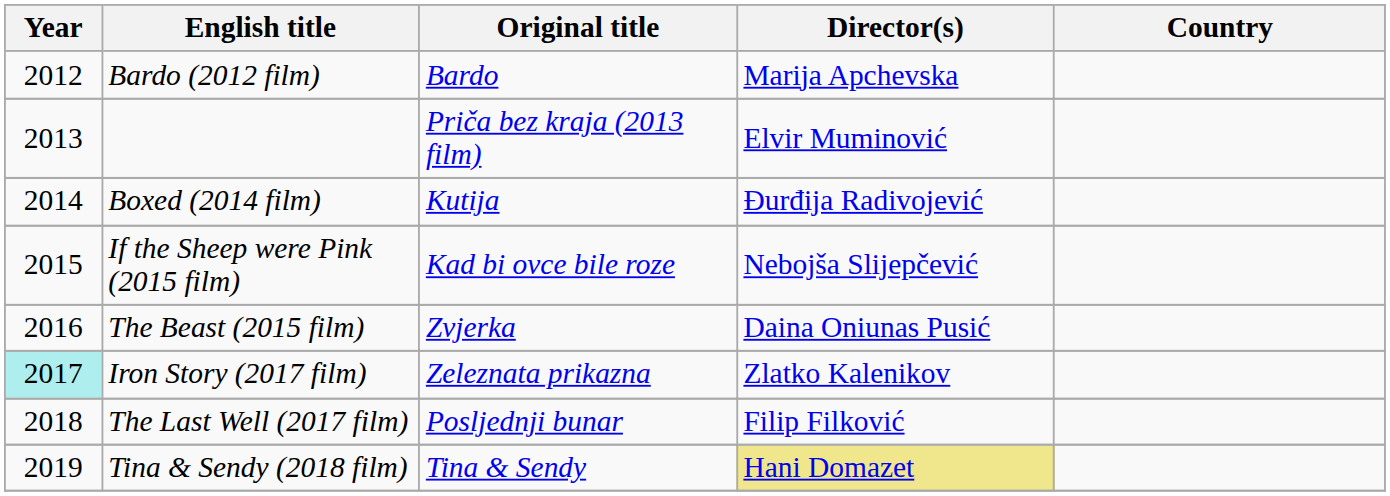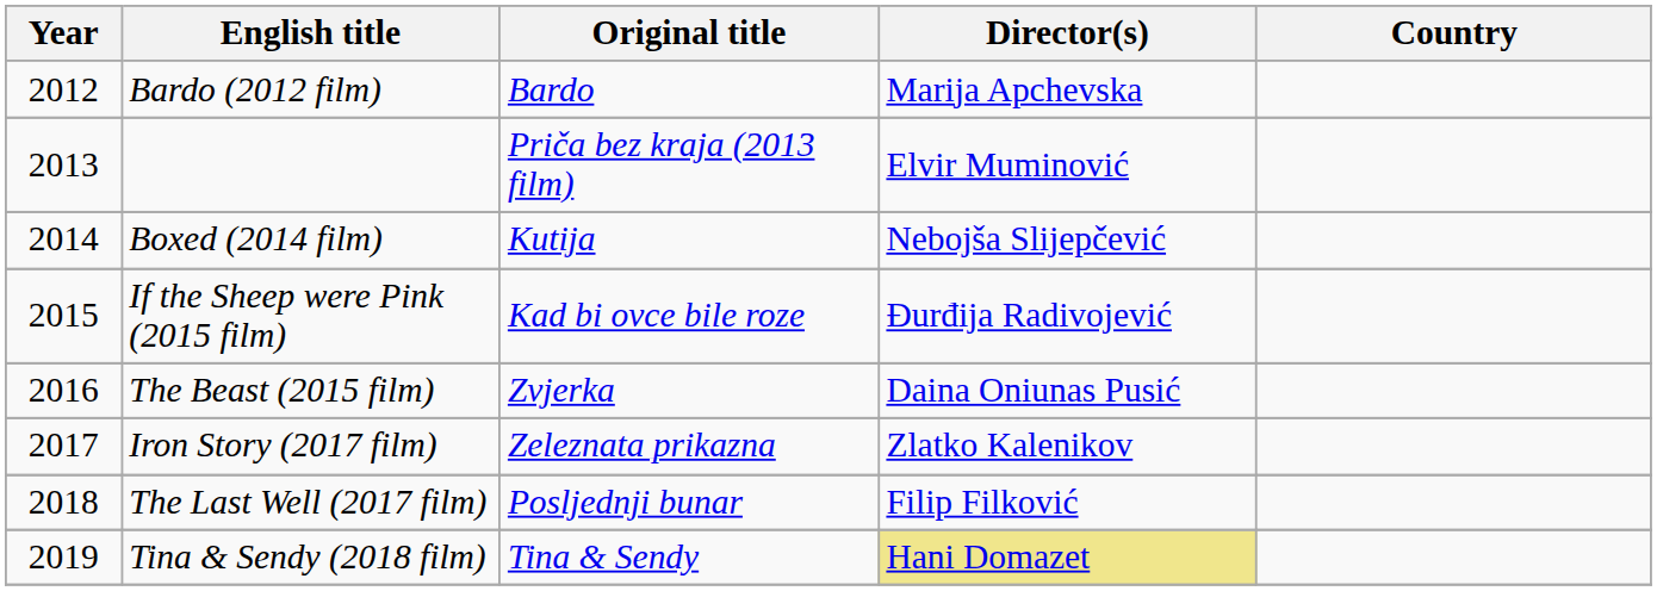Boxed (2014 film) | Director(s): Đurđija Radivojević -> Nebojša Slijepčević
If the Sheep were Pink (2015 film) | Director(s): Nebojša Slijepčević -> Đurđija Radivojević
Iron Story (2017 film) | Year: paleturquoise background -> no background
